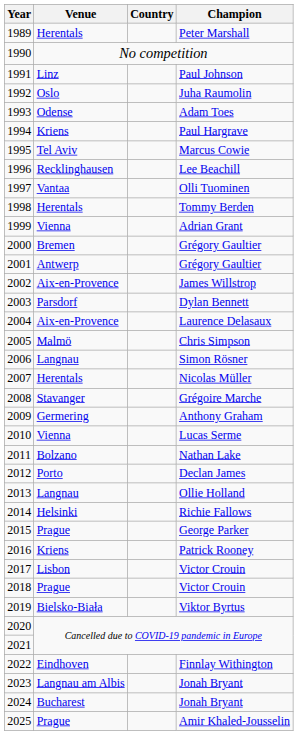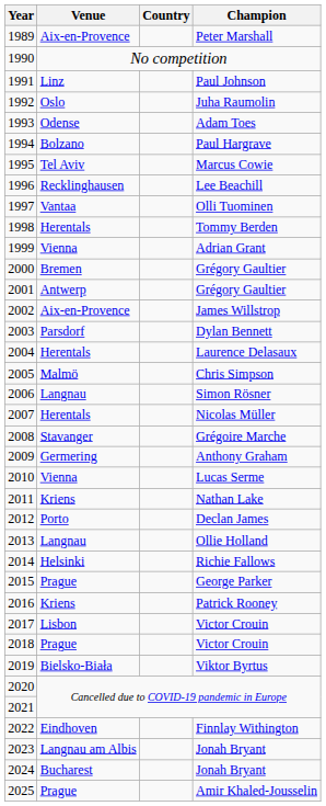1989 | Venue: Herentals -> Aix-en-Provence
1994 | Venue: Kriens -> Bolzano
2004 | Venue: Aix-en-Provence -> Herentals
2011 | Venue: Bolzano -> Kriens
